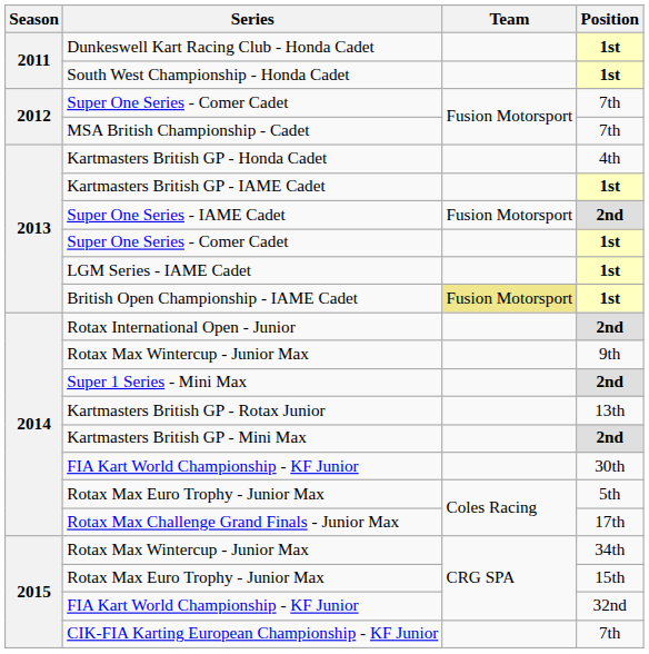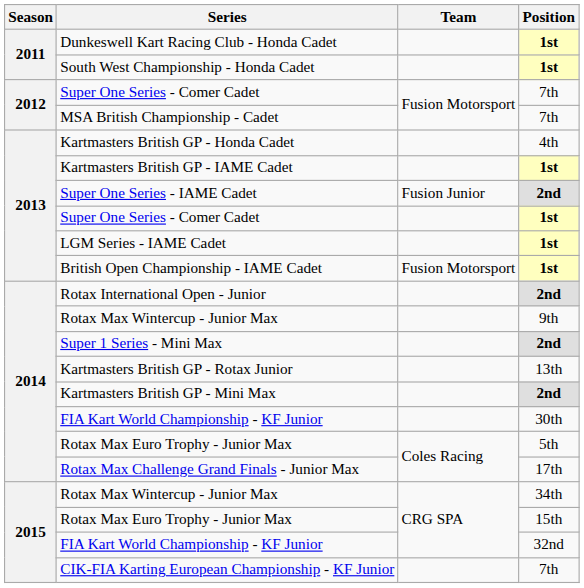Super One Series - IAME Cadet | Team: Fusion Motorsport -> Fusion Junior
British Open Championship - IAME Cadet | Team: khaki background -> no background
